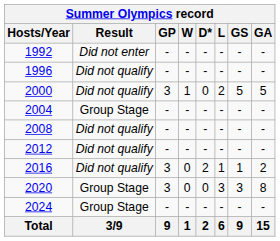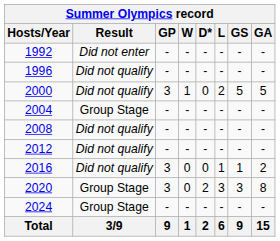2016 | D*: 2 -> 0
2020 | D*: 0 -> 2
